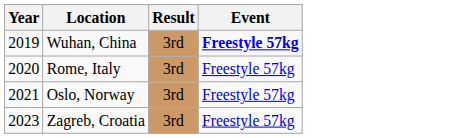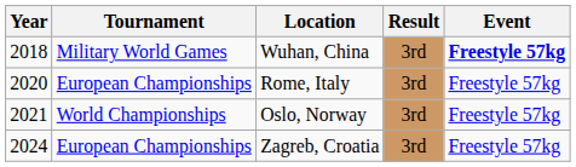+ column: Tournament | Military World Games | European Championships | World Championships | European Championships
Wuhan, China | Year: 2019 -> 2018
Zagreb, Croatia | Year: 2023 -> 2024
